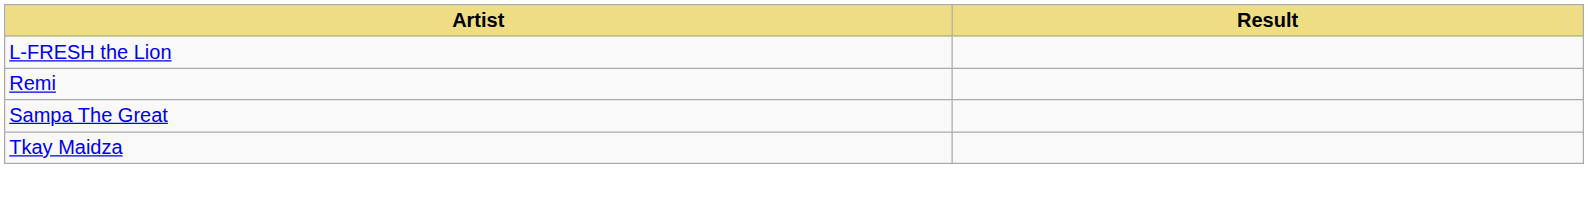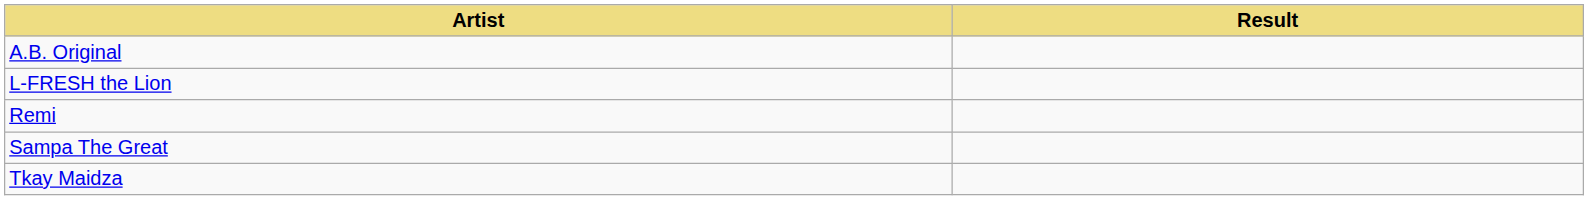+ row: A.B. Original
